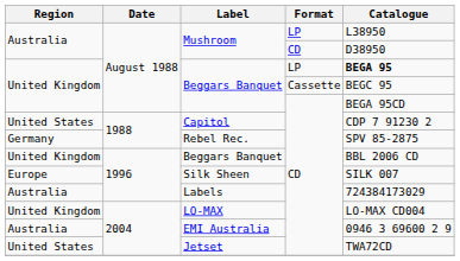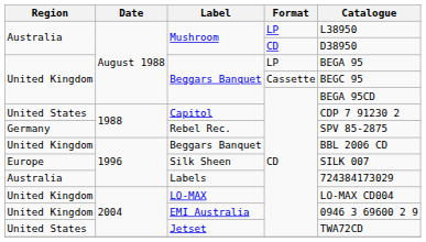Beggars Banquet / LP | Catalogue: bold -> normal
EMI Australia | Region: Australia -> United Kingdom
